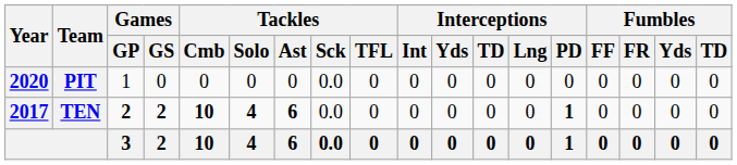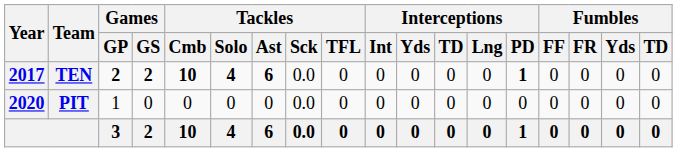rows swapped: TEN <-> PIT
